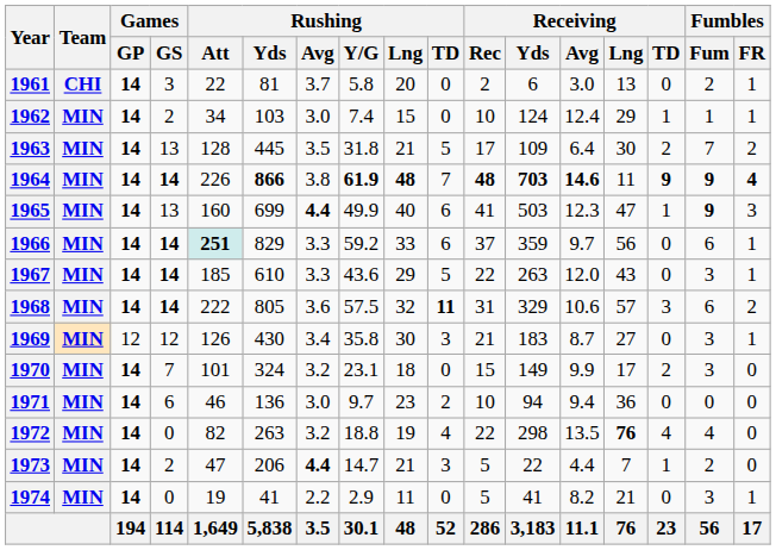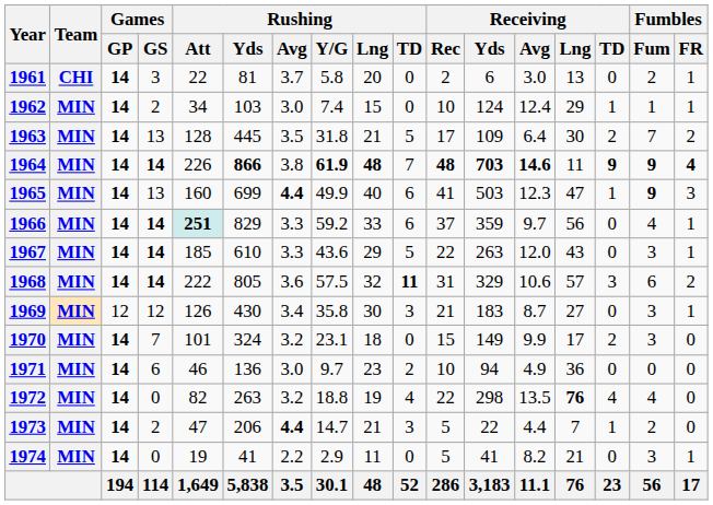1966 | Fumbles / Fum: 6 -> 4
1971 | Receiving / Avg: 9.4 -> 4.9
